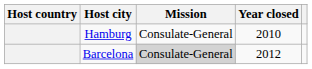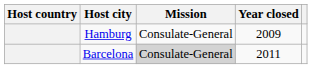Hamburg | Year closed: 2010 -> 2009
Barcelona | Year closed: 2012 -> 2011
